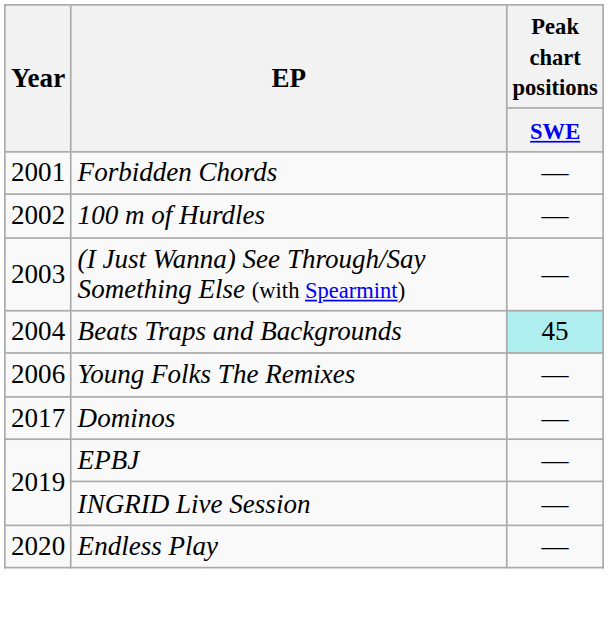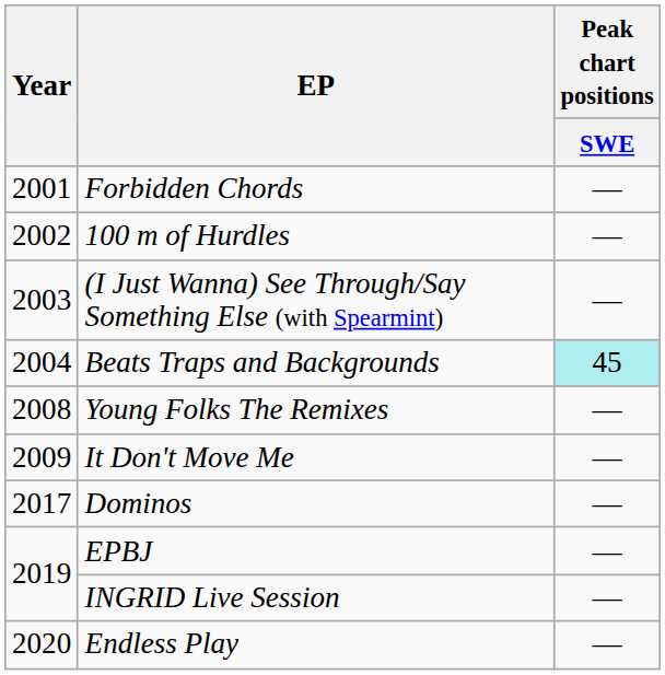Young Folks The Remixes | Year: 2006 -> 2008
+ row: 2009 | It Don't Move Me | —
